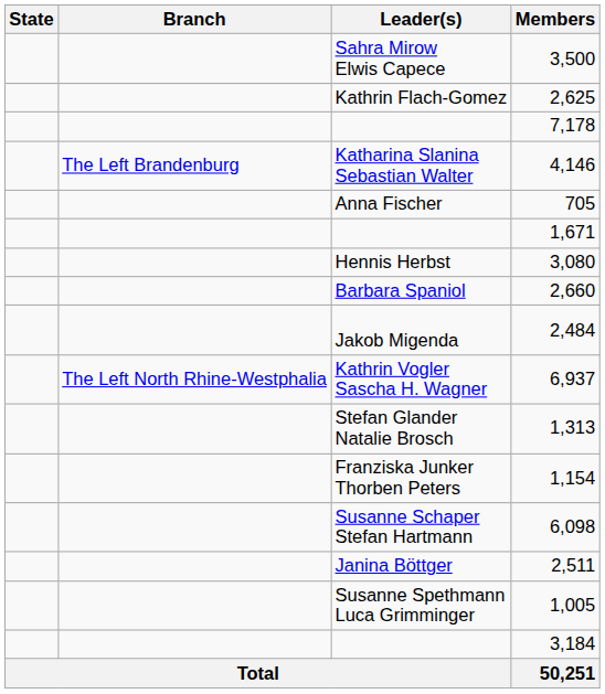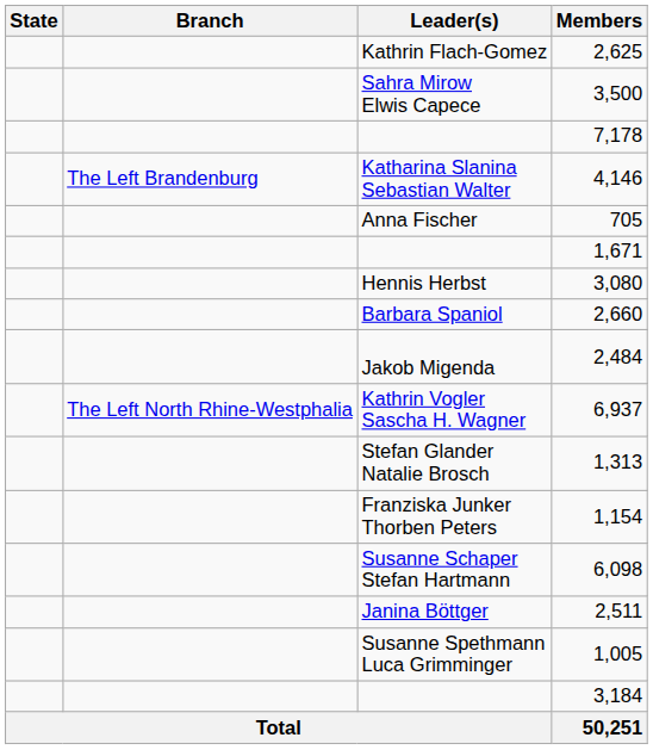rows swapped: 3,500 <-> 2,625
